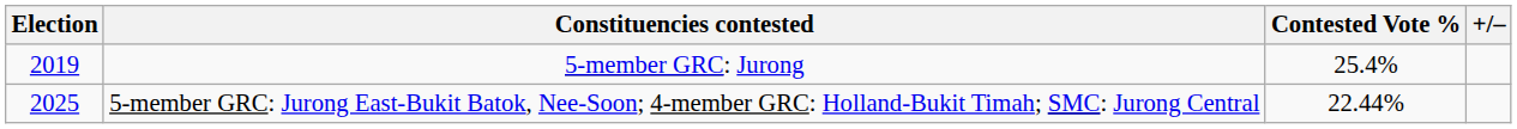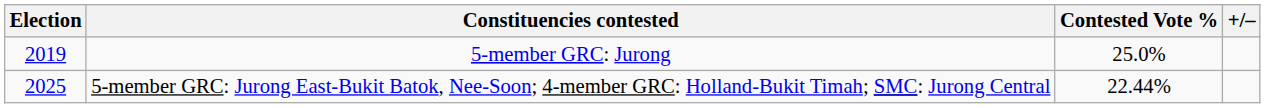5-member GRC: Jurong | Contested Vote %: 25.4% -> 25.0%
